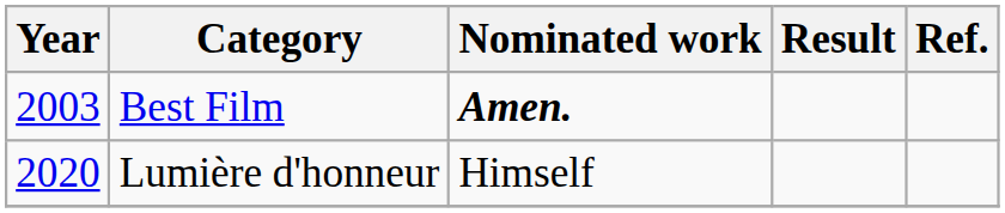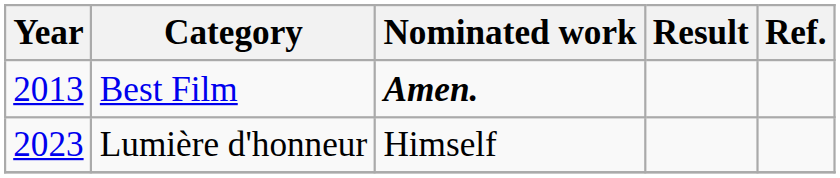Best Film | Year: 2003 -> 2013
Lumière d'honneur | Year: 2020 -> 2023
